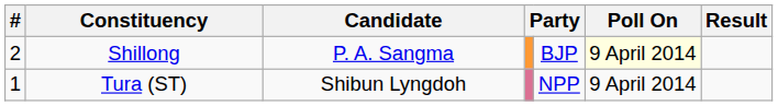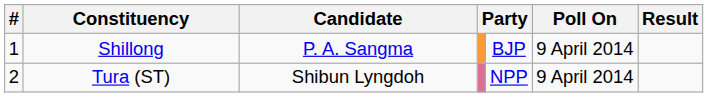Shillong | #: 2 -> 1
Shillong | Poll On: lightyellow background -> no background
Tura (ST) | #: 1 -> 2
